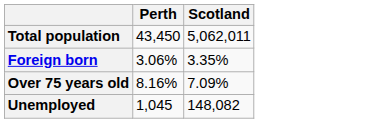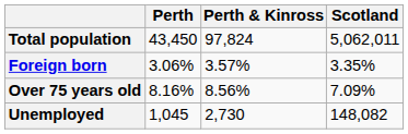+ column: Perth & Kinross | 97,824 | 3.57% | 8.56% | 2,730
